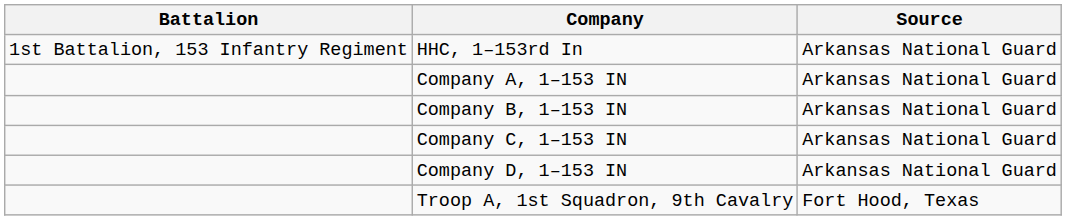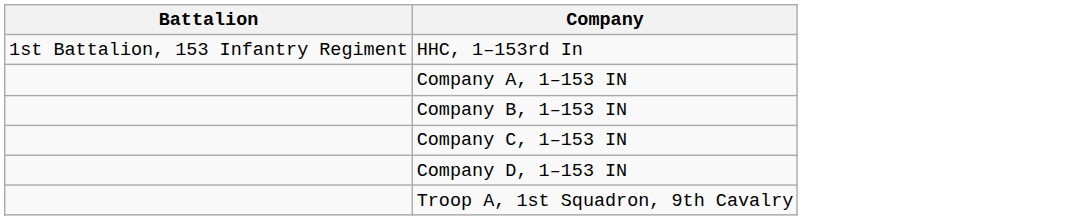- column: Source | Arkansas National Guard | Arkansas National Guard | Arkansas National Guard | Arkansas National Guard | Arkansas National Guard | Fort Hood, Texas
